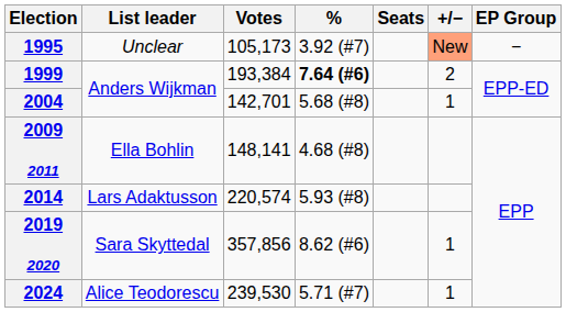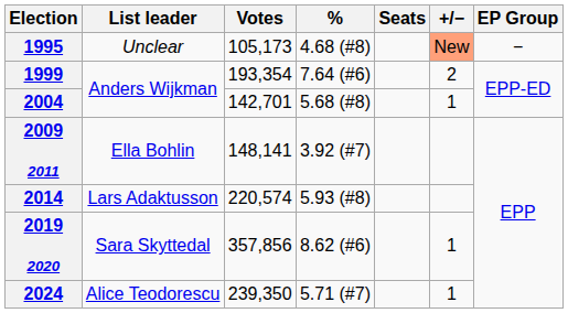1995 | %: 3.92 (#7) -> 4.68 (#8)
1999 | Votes: 193,384 -> 193,354
1999 | %: bold -> normal
2009 2011 | %: 4.68 (#8) -> 3.92 (#7)
2024 | Votes: 239,530 -> 239,350
